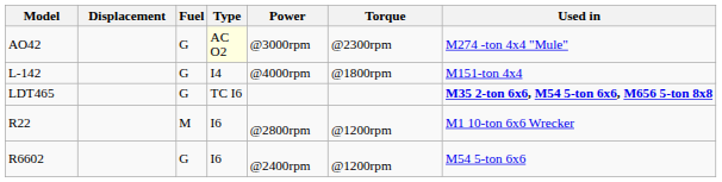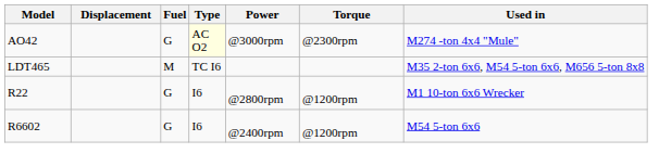- row: L-142 | G | I4 | @4000rpm | @1800rpm | M151-ton 4x4
LDT465 | Fuel: G -> M
LDT465 | Used in: bold -> normal
R22 | Fuel: M -> G
